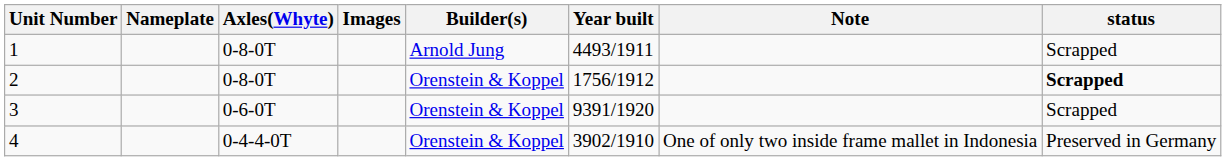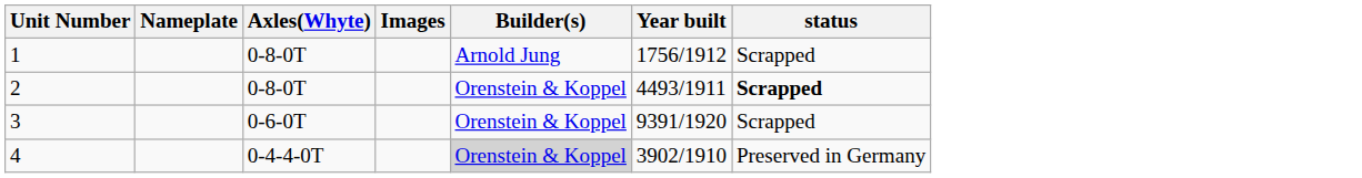- column: Note | One of only two inside frame mallet in Indonesia
1 | Year built: 4493/1911 -> 1756/1912
2 | Year built: 1756/1912 -> 4493/1911
4 | Builder(s): no background -> lightgrey background
